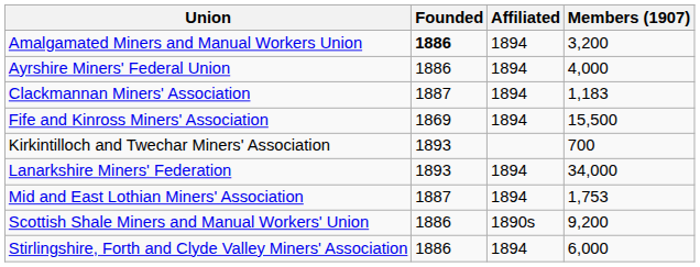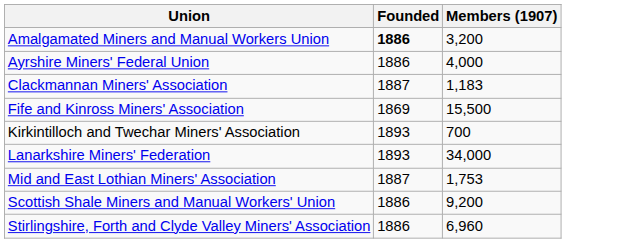- column: Affiliated | 1894 | 1894 | 1894 | 1894 | 1894 | 1894 | 1890s | 1894
Stirlingshire, Forth and Clyde Valley Miners' Association | Members (1907): 6,000 -> 6,960
